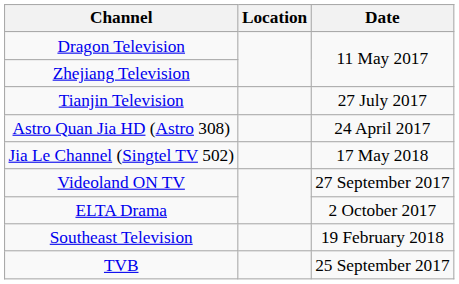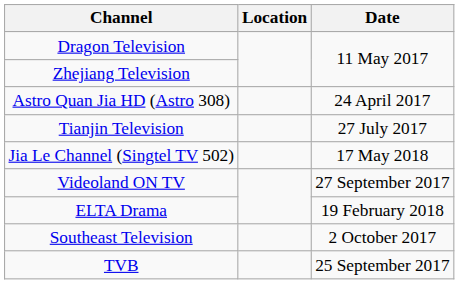rows swapped: Astro Quan Jia HD (Astro 308) <-> Tianjin Television
ELTA Drama | Date: 2 October 2017 -> 19 February 2018
Southeast Television | Date: 19 February 2018 -> 2 October 2017
